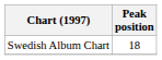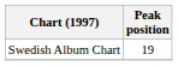Swedish Album Chart | Peak position: 18 -> 19
